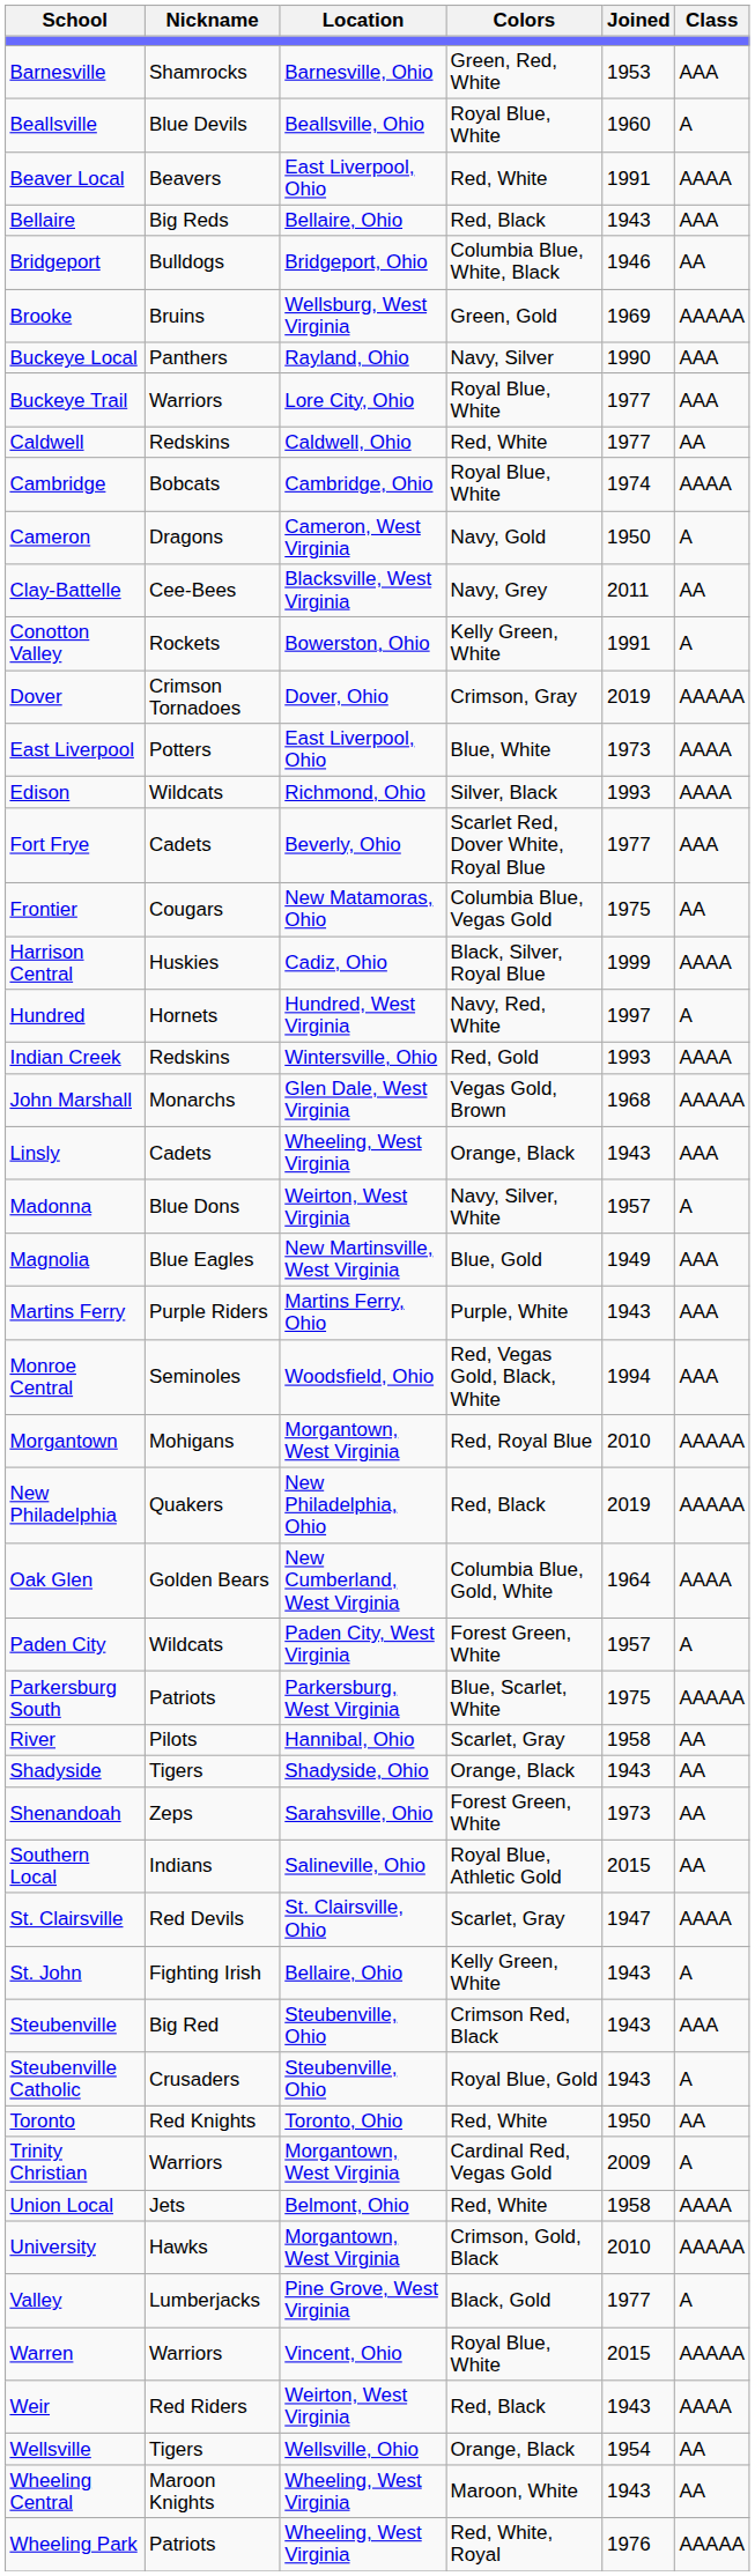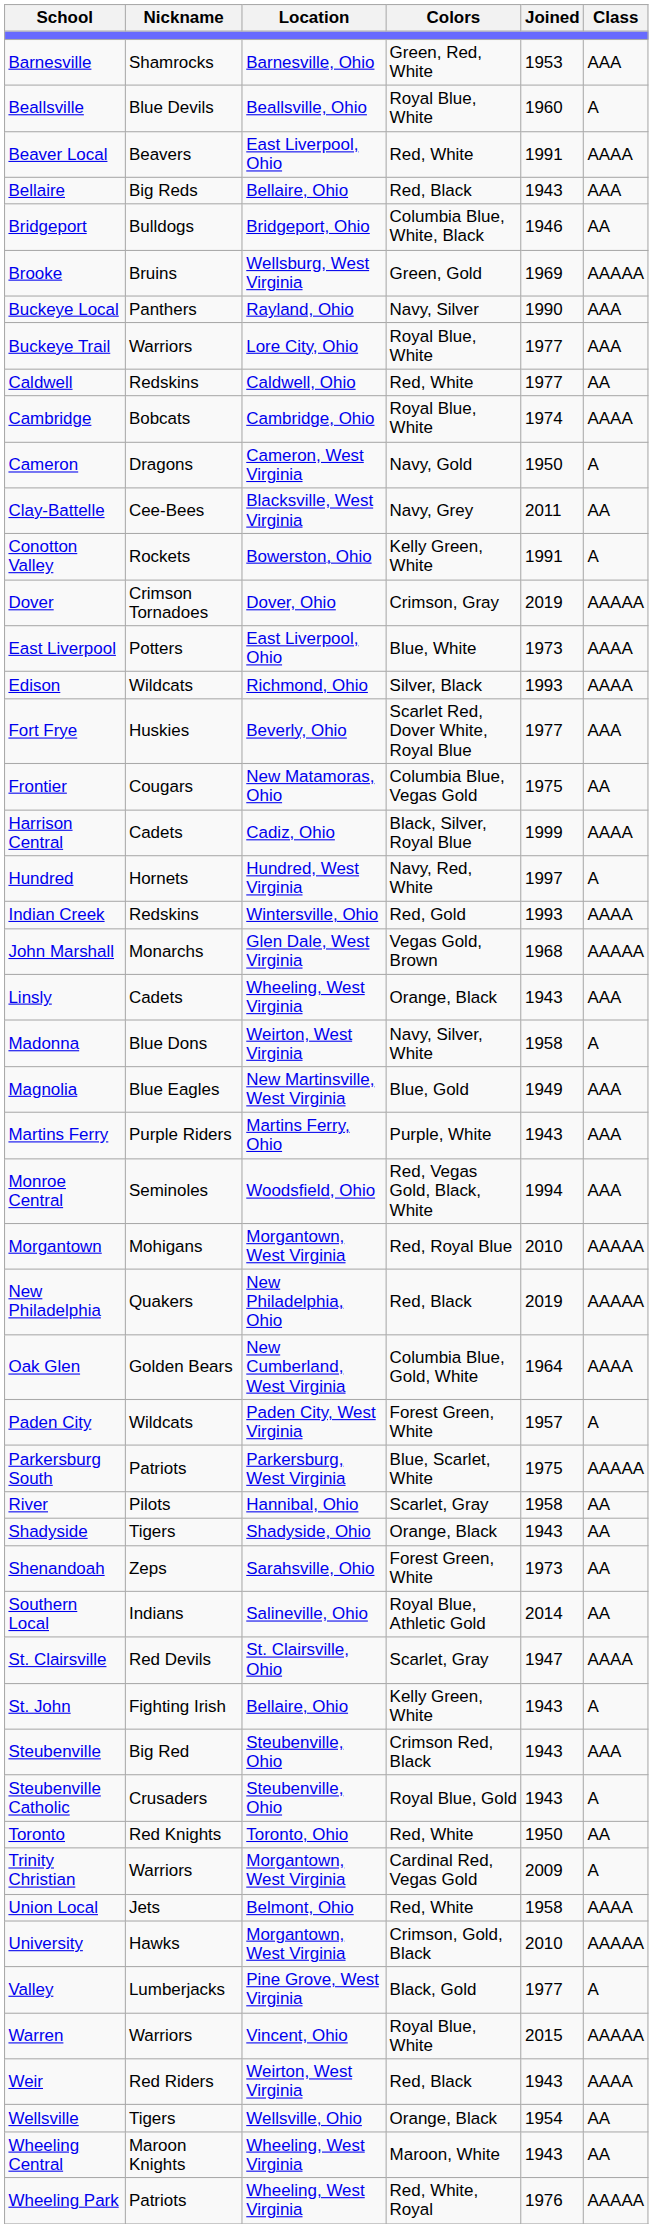Fort Frye | Nickname: Cadets -> Huskies
Harrison Central | Nickname: Huskies -> Cadets
Madonna | Joined: 1957 -> 1958
Southern Local | Joined: 2015 -> 2014
